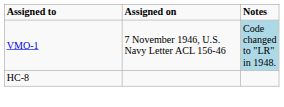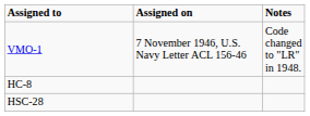VMO-1 | Notes: lightblue background -> no background
+ row: HSC-28
